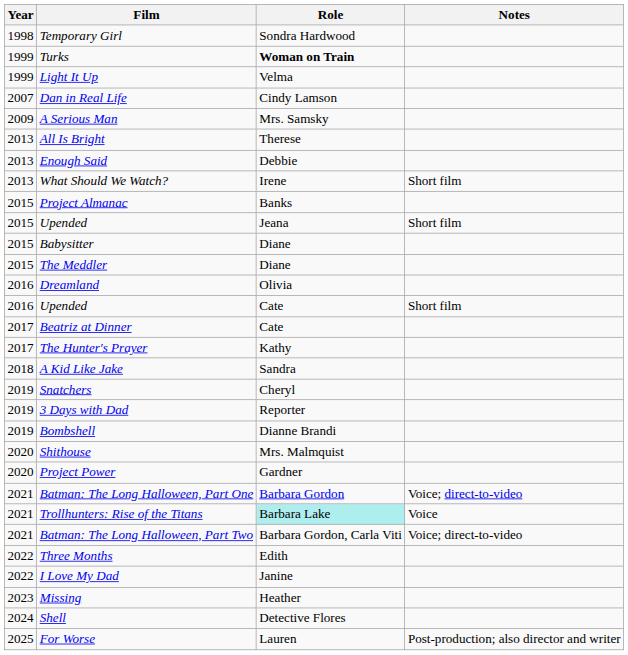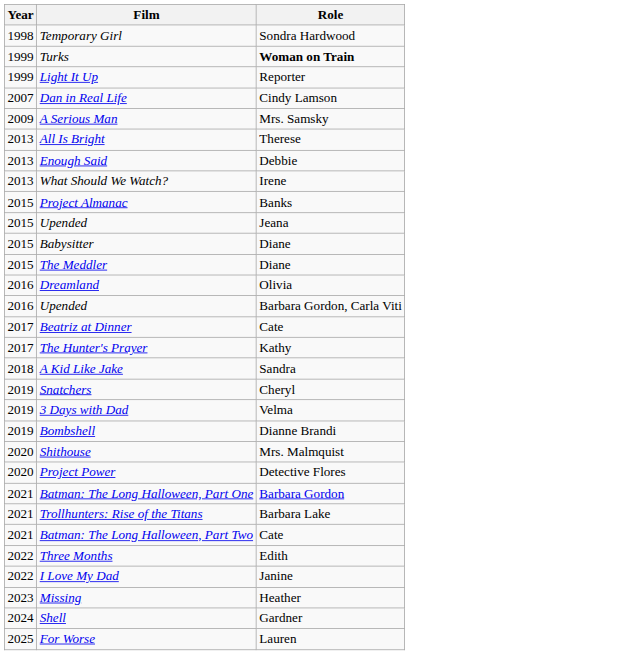- column: Notes | Short film | Short film | Short film | Voice; direct-to-video | Voice | Voice; direct-to-video | Post-production; also director and writer
Light It Up | Role: Velma -> Reporter
2016 / Upended | Role: Cate -> Barbara Gordon, Carla Viti
3 Days with Dad | Role: Reporter -> Velma
Project Power | Role: Gardner -> Detective Flores
Trollhunters: Rise of the Titans | Role: paleturquoise background -> no background
Batman: The Long Halloween, Part Two | Role: Barbara Gordon, Carla Viti -> Cate
Shell | Role: Detective Flores -> Gardner
